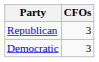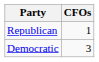Republican | CFOs: 3 -> 1
